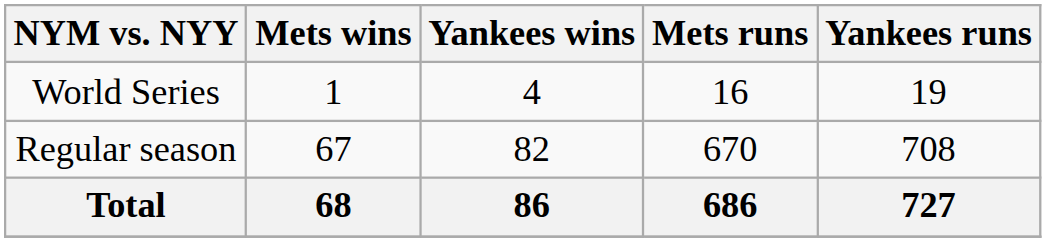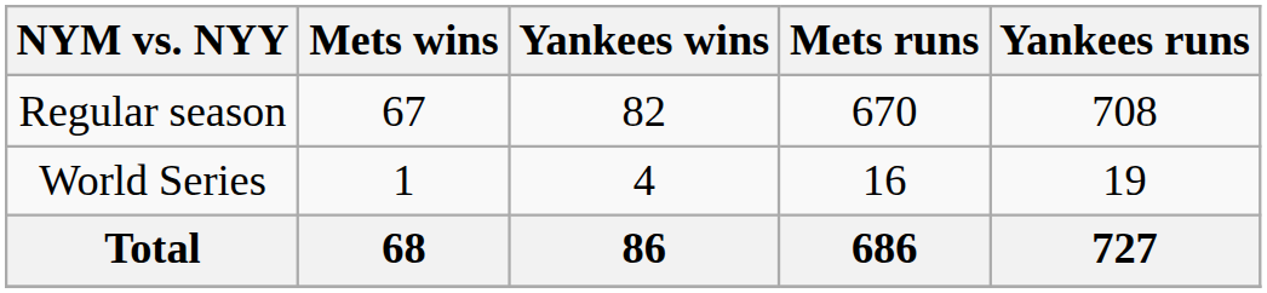rows swapped: Regular season <-> World Series
